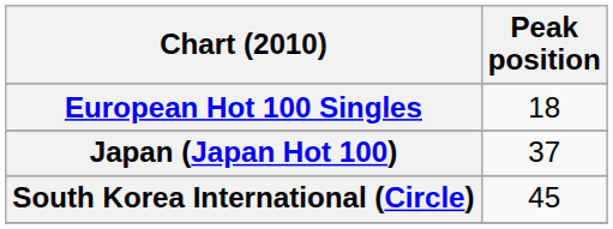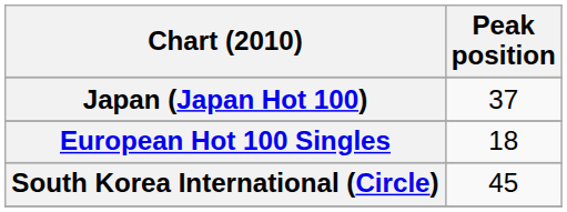rows swapped: European Hot 100 Singles <-> Japan (Japan Hot 100)
